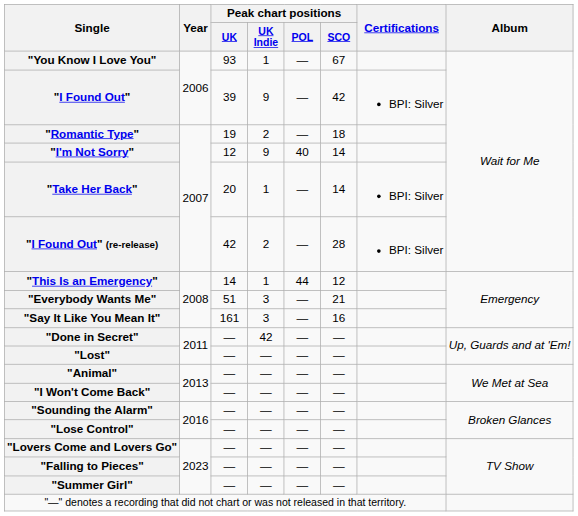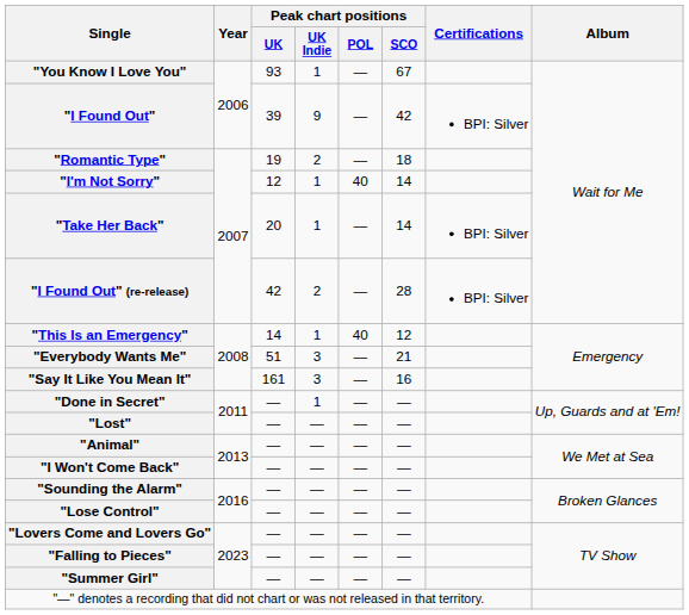"I'm Not Sorry" | Peak chart positions / UK Indie: 9 -> 1
"This Is an Emergency" | Peak chart positions / POL: 44 -> 40
"Done in Secret" | Peak chart positions / UK Indie: 42 -> 1
